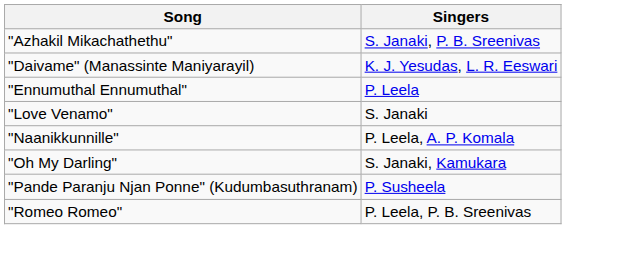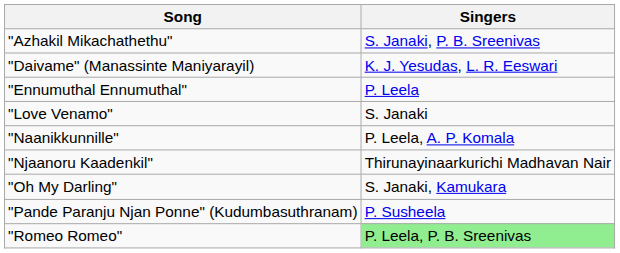+ row: "Njaanoru Kaadenkil" | Thirunayinaarkurichi Madhavan Nair
"Romeo Romeo" | Singers: no background -> lightgreen background
